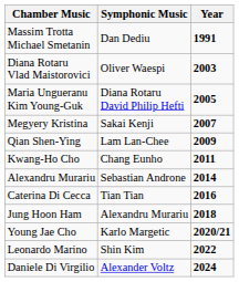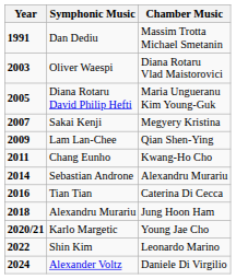columns swapped: Year <-> Chamber Music
